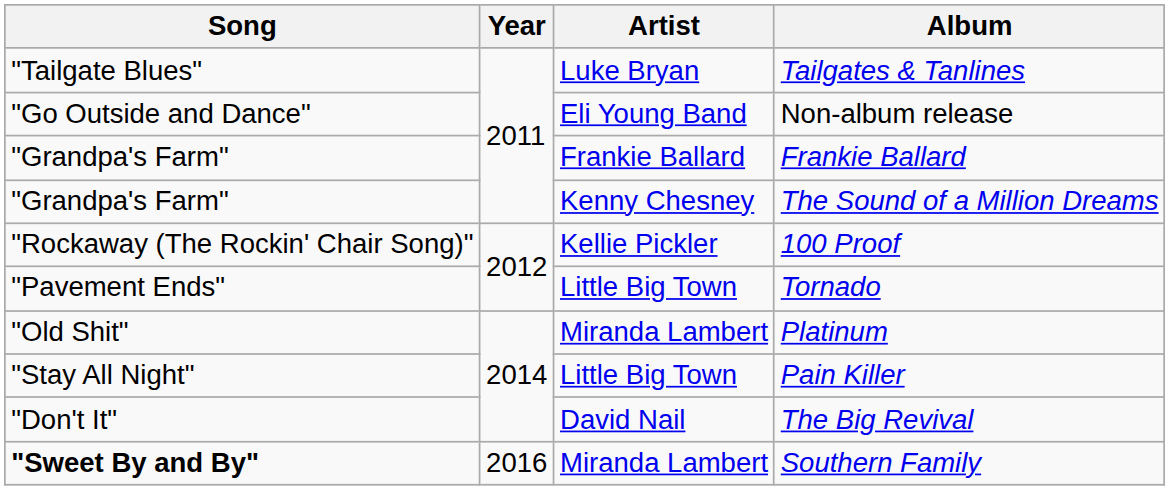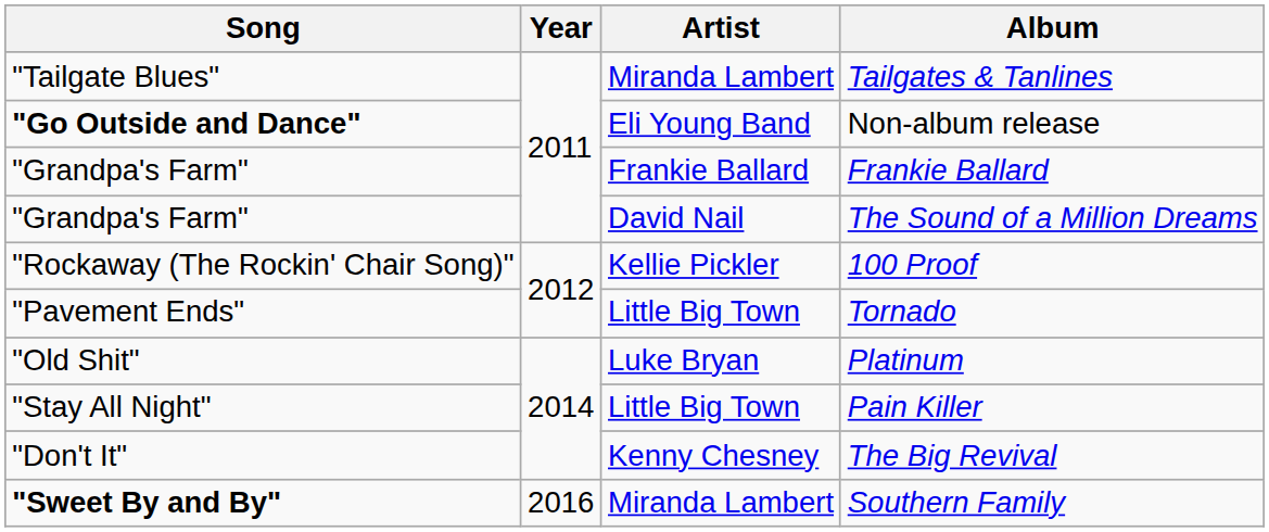Tailgates & Tanlines | Artist: Luke Bryan -> Miranda Lambert
Non-album release | Song: normal -> bold
The Sound of a Million Dreams | Artist: Kenny Chesney -> David Nail
Platinum | Artist: Miranda Lambert -> Luke Bryan
The Big Revival | Artist: David Nail -> Kenny Chesney
